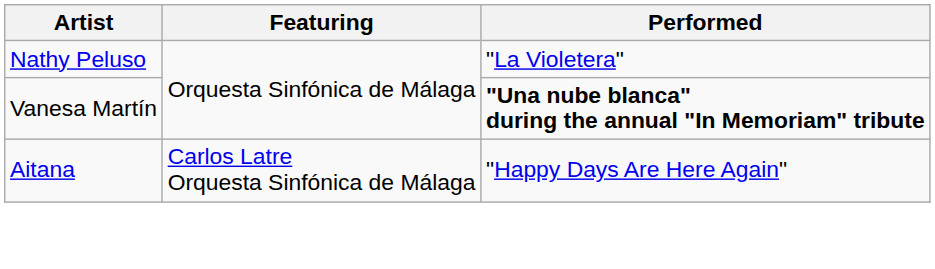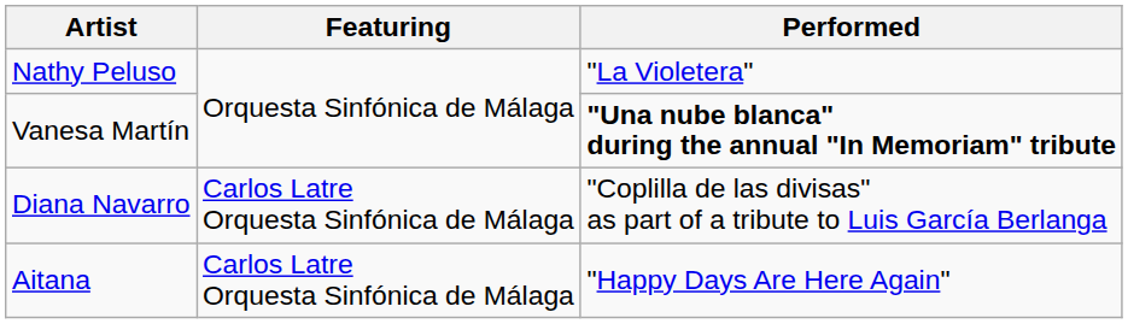+ row: Diana Navarro | Carlos Latre Orquesta Sinfónica de Málaga | "Coplilla de las divisas" as part of a tribute to Luis García Berlanga
